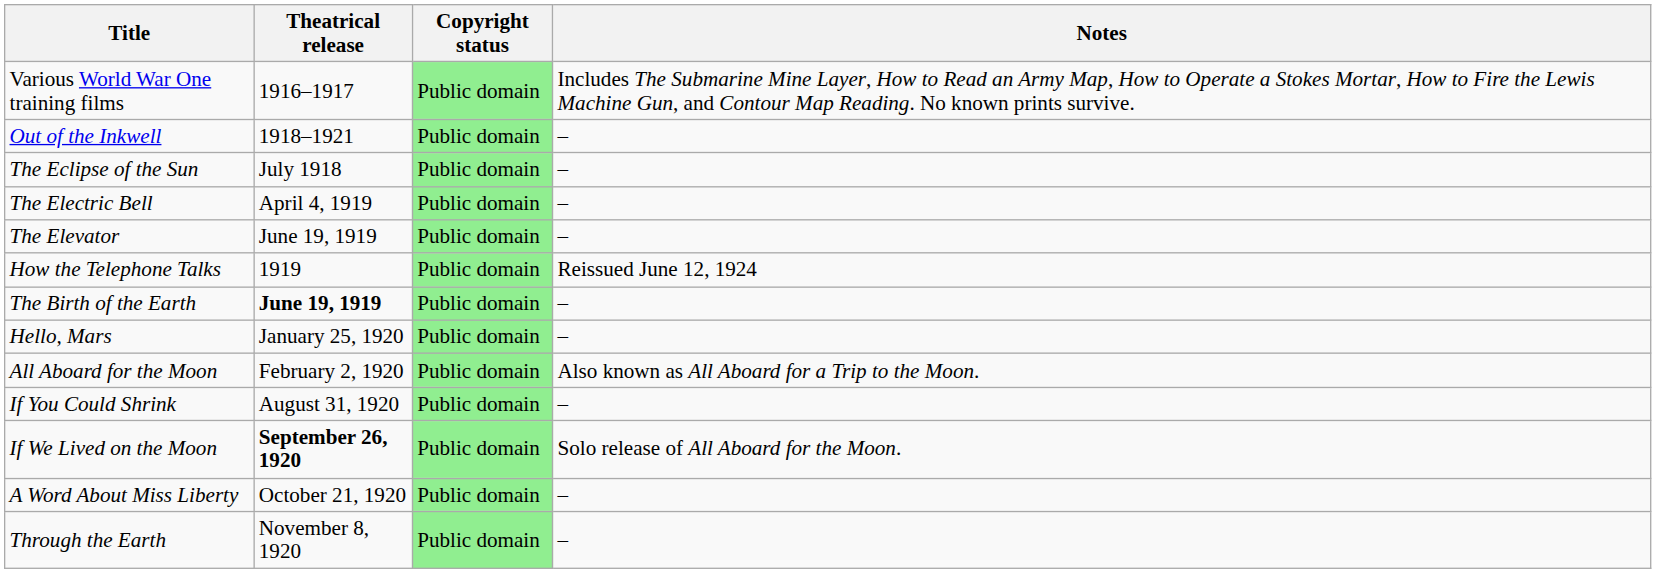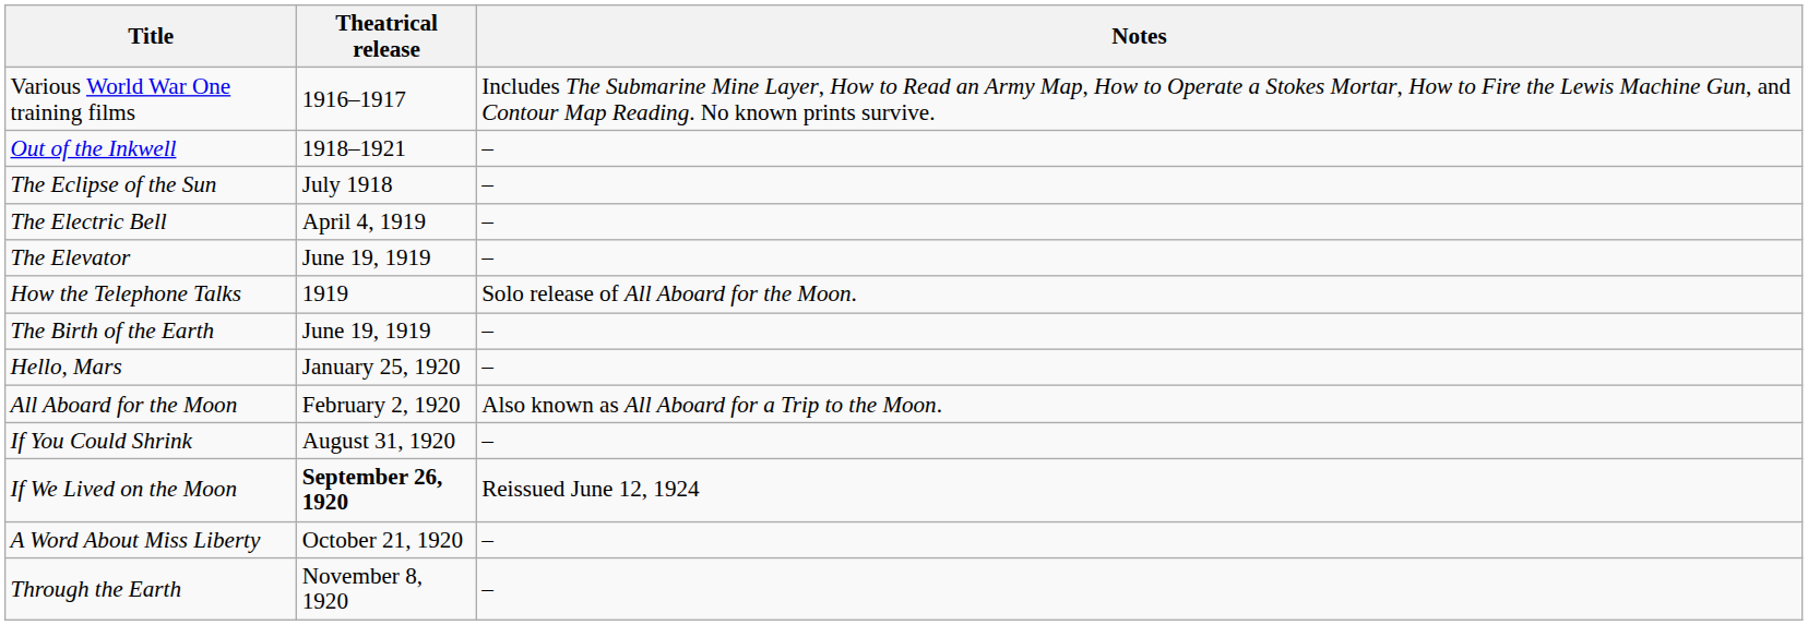- column: Copyright status | Public domain | Public domain | Public domain | Public domain | Public domain | Public domain | Public domain | Public domain | Public domain | Public domain | Public domain | Public domain | Public domain
How the Telephone Talks | Notes: Reissued June 12, 1924 -> Solo release of All Aboard for the Moon.
The Birth of the Earth | Theatrical release: bold -> normal
If We Lived on the Moon | Notes: Solo release of All Aboard for the Moon. -> Reissued June 12, 1924
